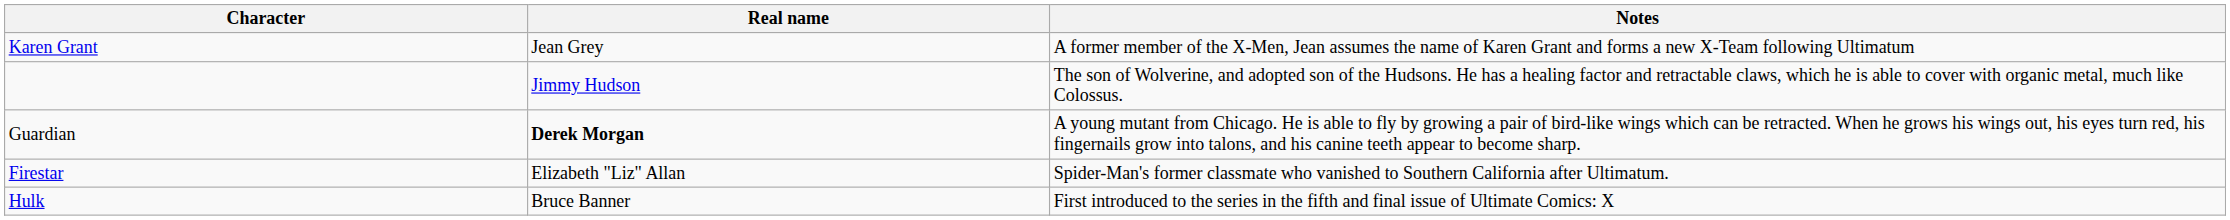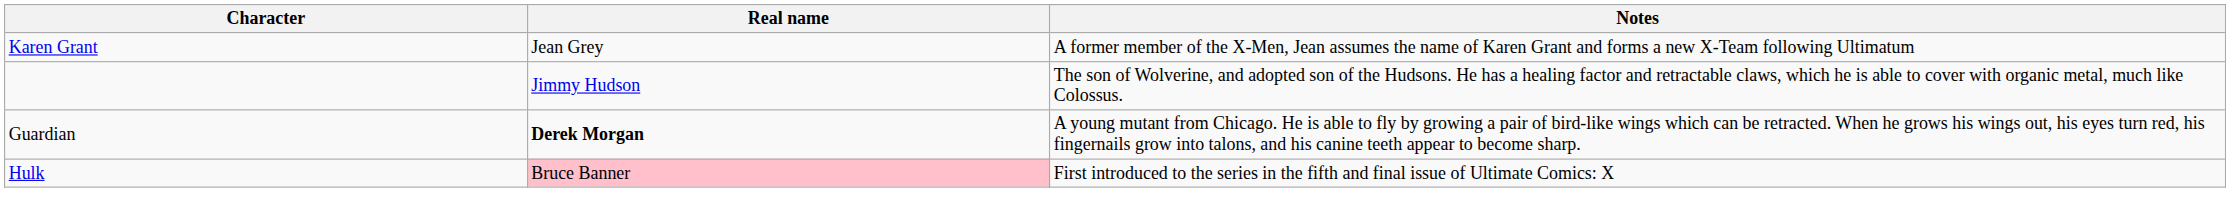- row: Firestar | Elizabeth "Liz" Allan | Spider-Man's former classmate who vanished to Southern California after Ultimatum.
Hulk | Real name: no background -> pink background
